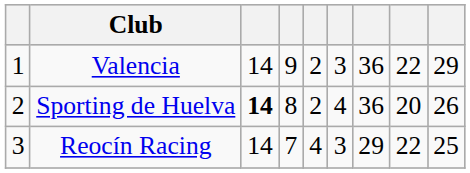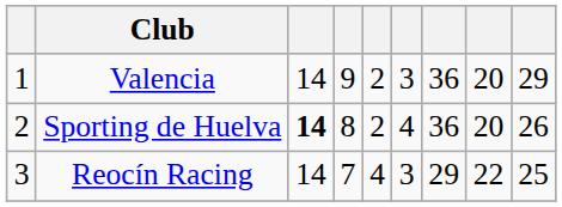Valencia | column 8: 22 -> 20
